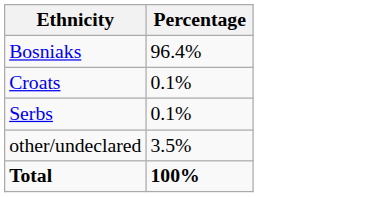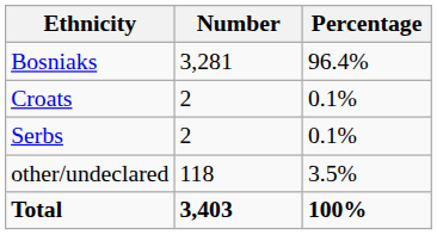+ column: Number | 3,281 | 2 | 2 | 118 | 3,403
